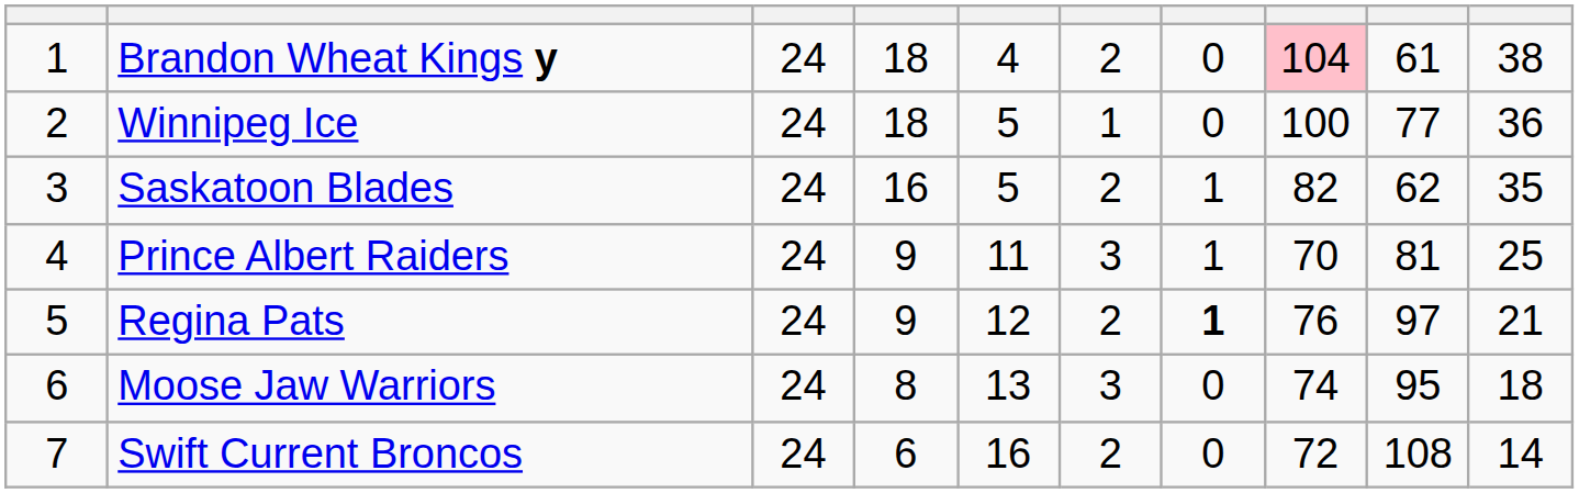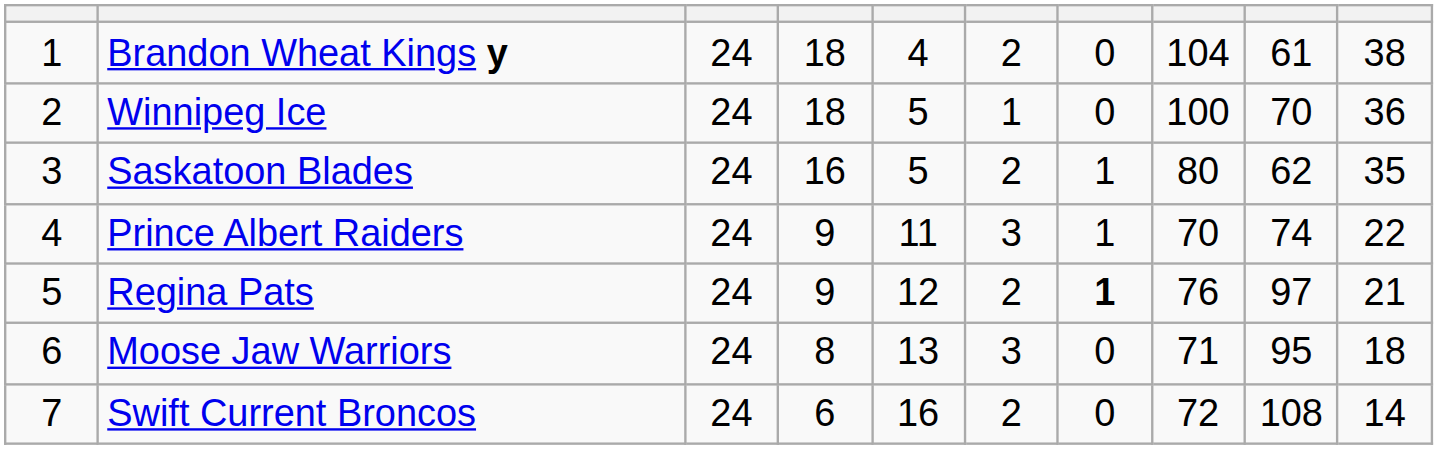Brandon Wheat Kings y | column 8: pink background -> no background
Winnipeg Ice | column 9: 77 -> 70
Saskatoon Blades | column 8: 82 -> 80
Prince Albert Raiders | column 9: 81 -> 74
Prince Albert Raiders | column 10: 25 -> 22
Moose Jaw Warriors | column 8: 74 -> 71
